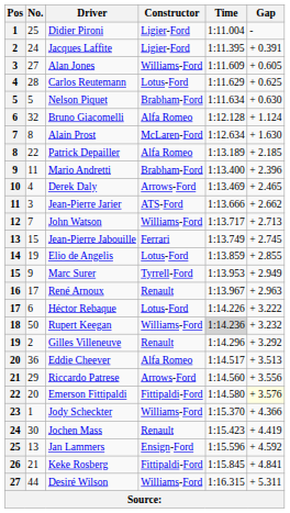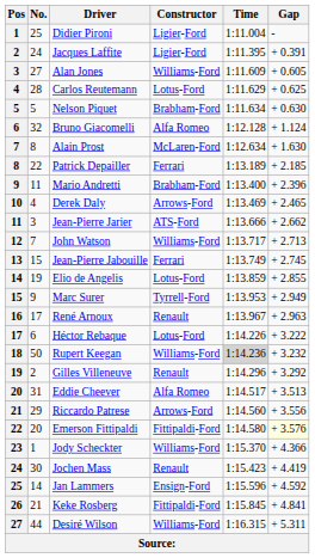Patrick Depailler | Constructor: Alfa Romeo -> Ferrari
Eddie Cheever | No.: 36 -> 31
Jan Lammers | No.: 13 -> 14
